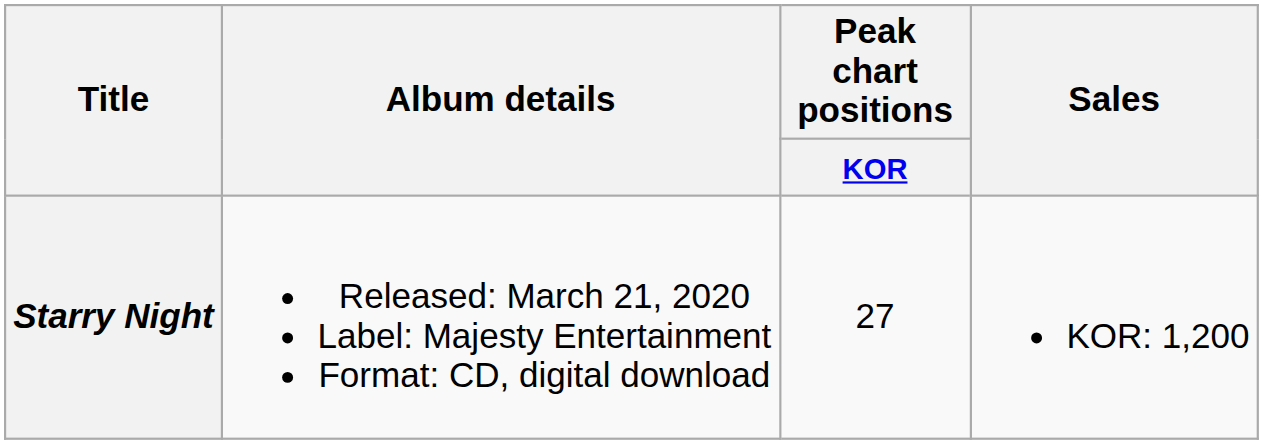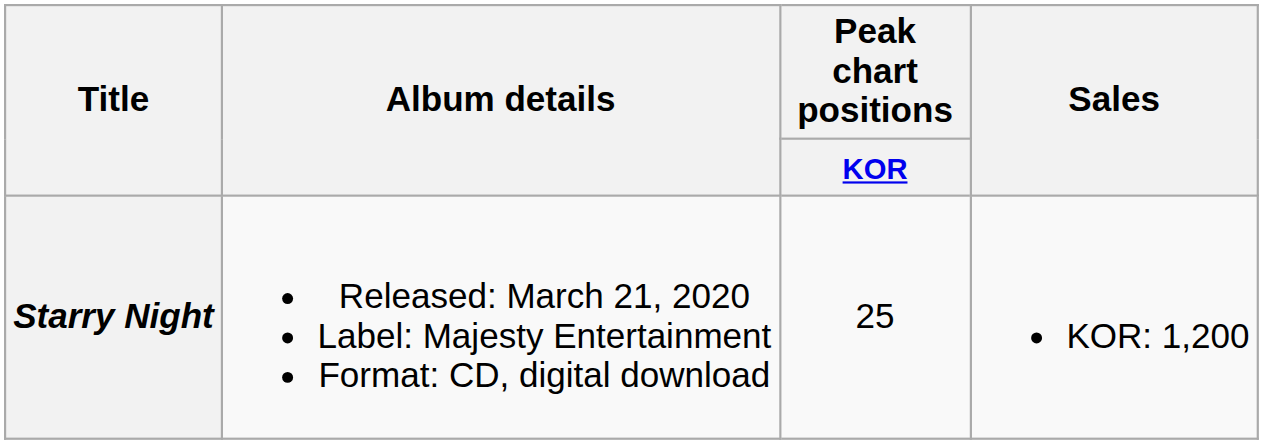Starry Night | Peak chart positions / KOR: 27 -> 25
